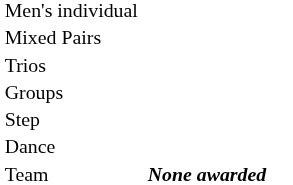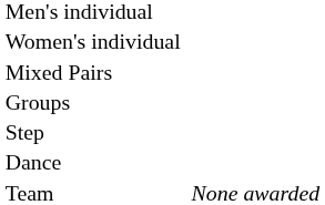+ row: Women's individual
- row: Trios
Team | column 3: bold -> normal
